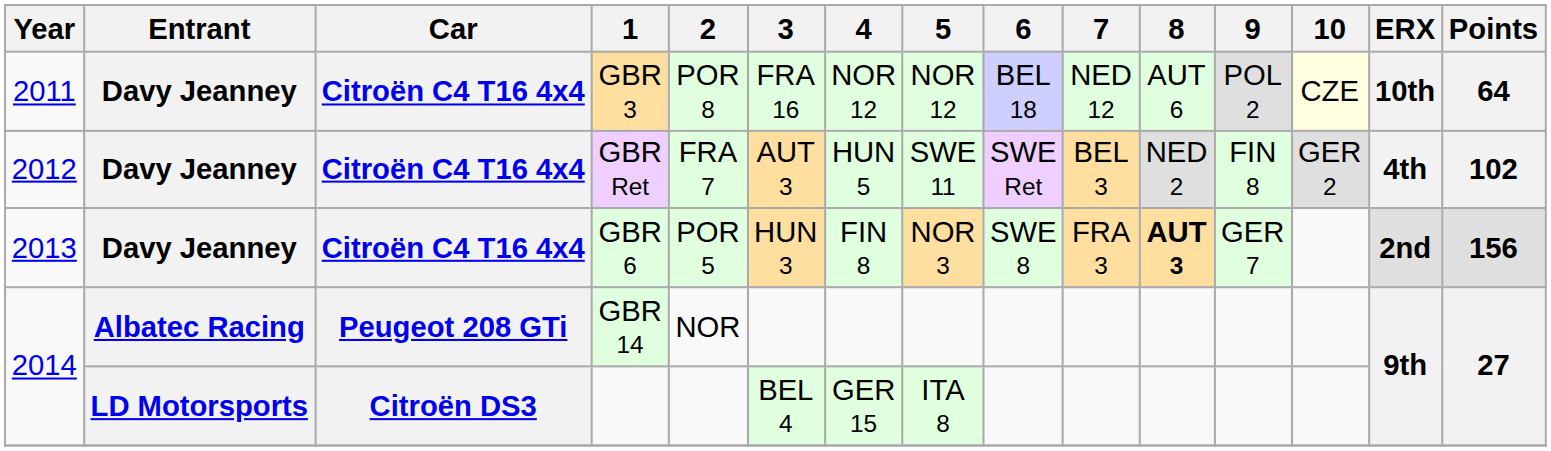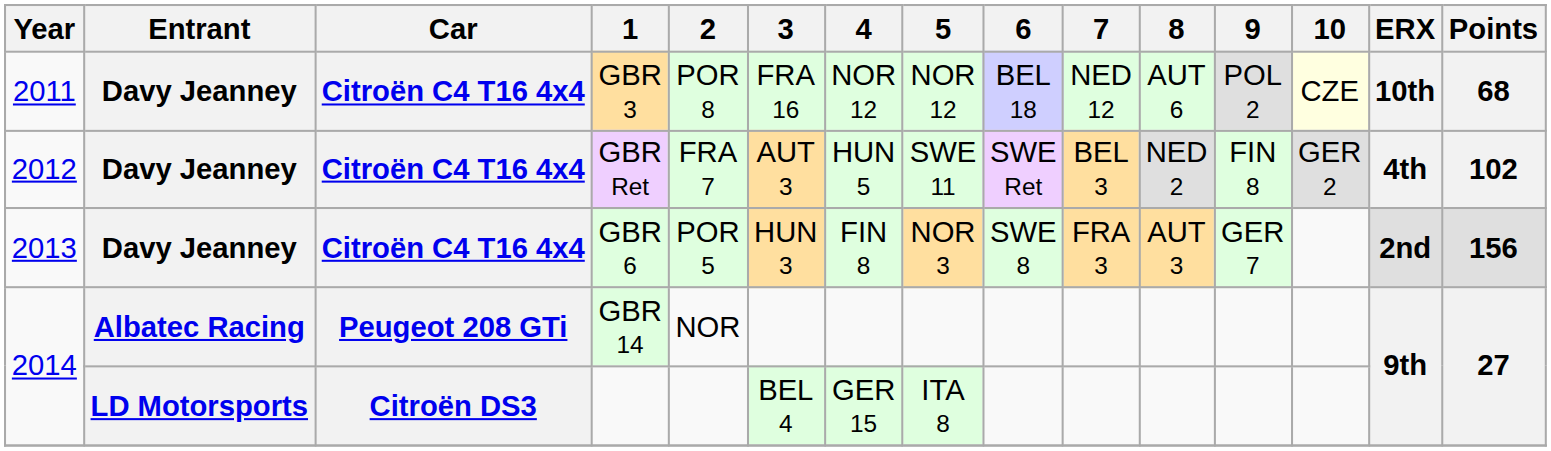GBR 3 | Points: 64 -> 68
GBR 6 | 8: bold -> normal
